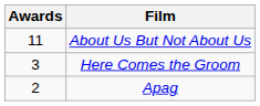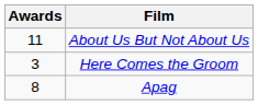Apag | Awards: 2 -> 8
